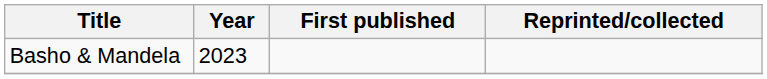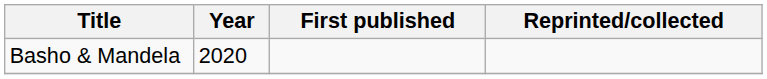Basho & Mandela | Year: 2023 -> 2020
